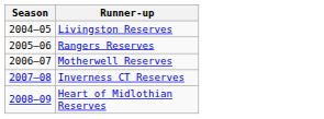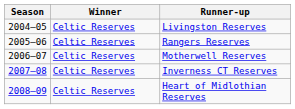+ column: Winner | Celtic Reserves | Celtic Reserves | Celtic Reserves | Celtic Reserves | Celtic Reserves
